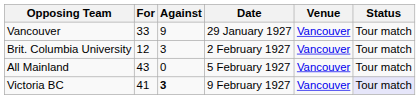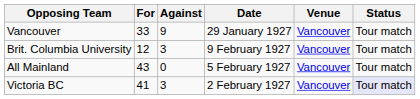Brit. Columbia University | Date: 2 February 1927 -> 9 February 1927
Victoria BC | Against: bold -> normal
Victoria BC | Date: 9 February 1927 -> 2 February 1927
